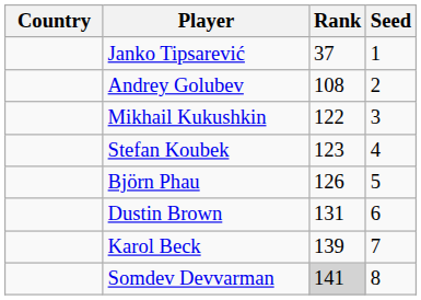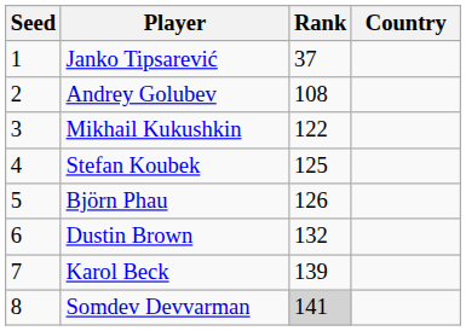columns swapped: Country <-> Seed
Stefan Koubek | Rank: 123 -> 125
Dustin Brown | Rank: 131 -> 132
